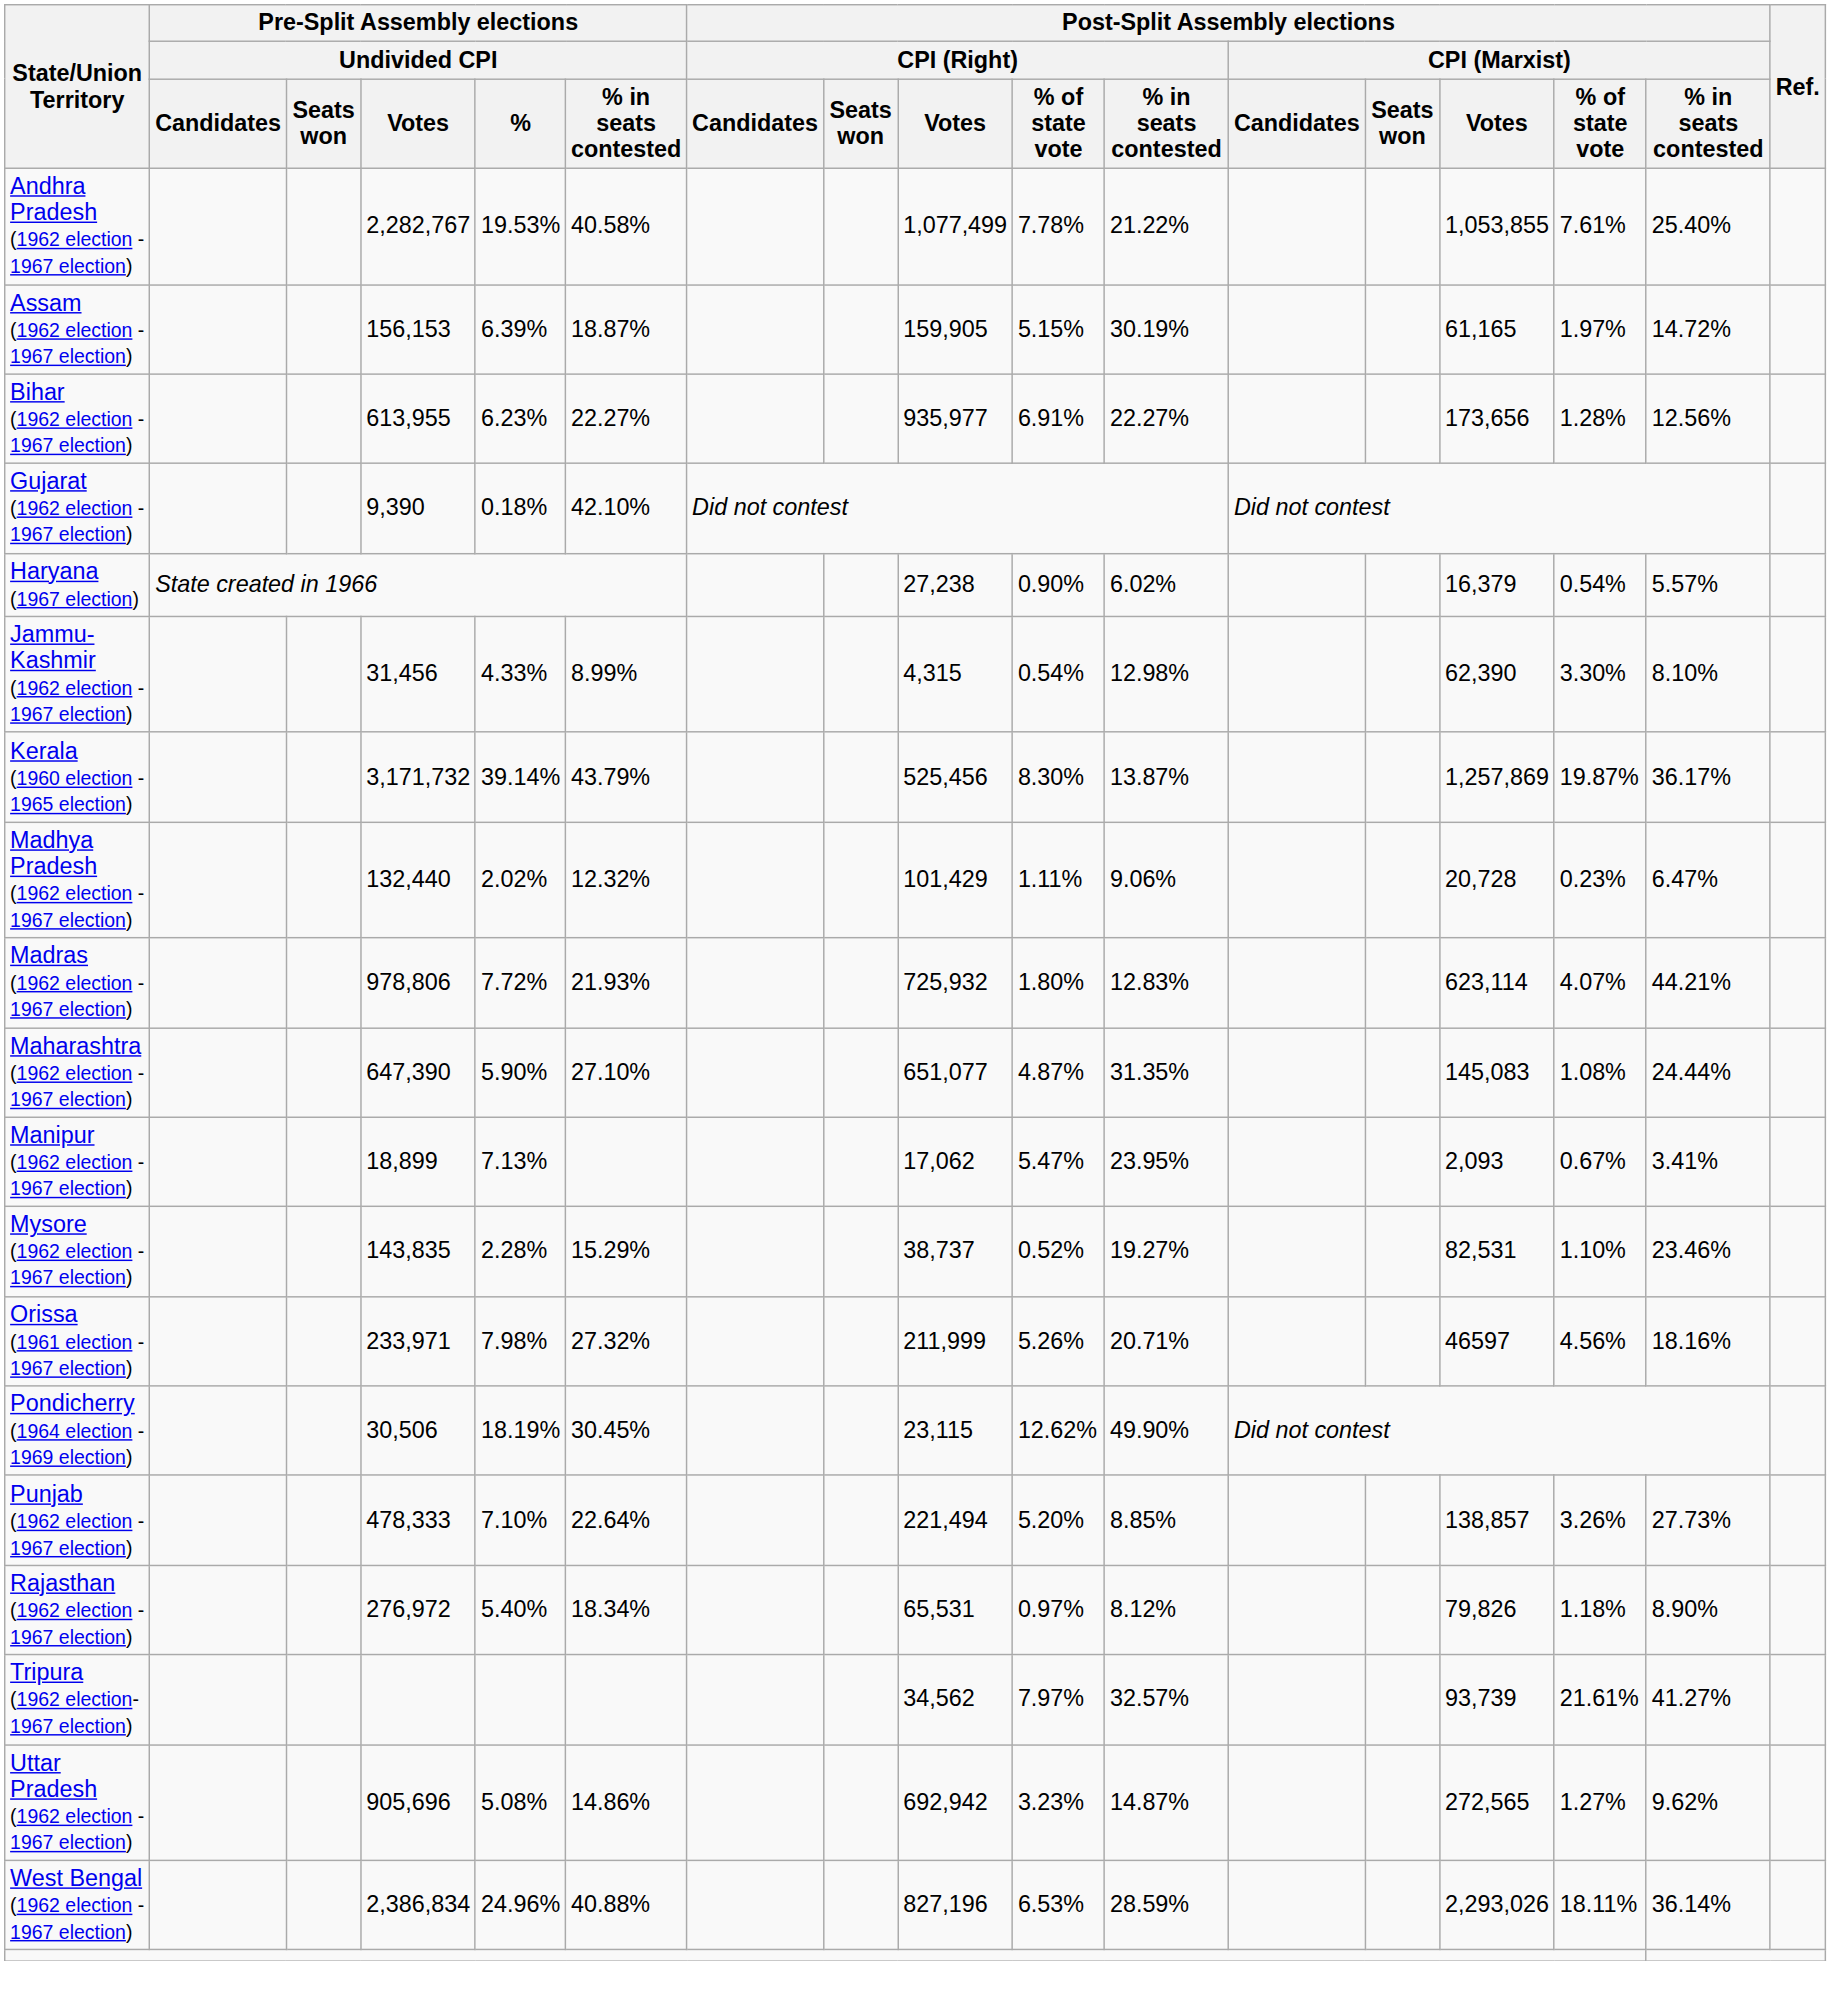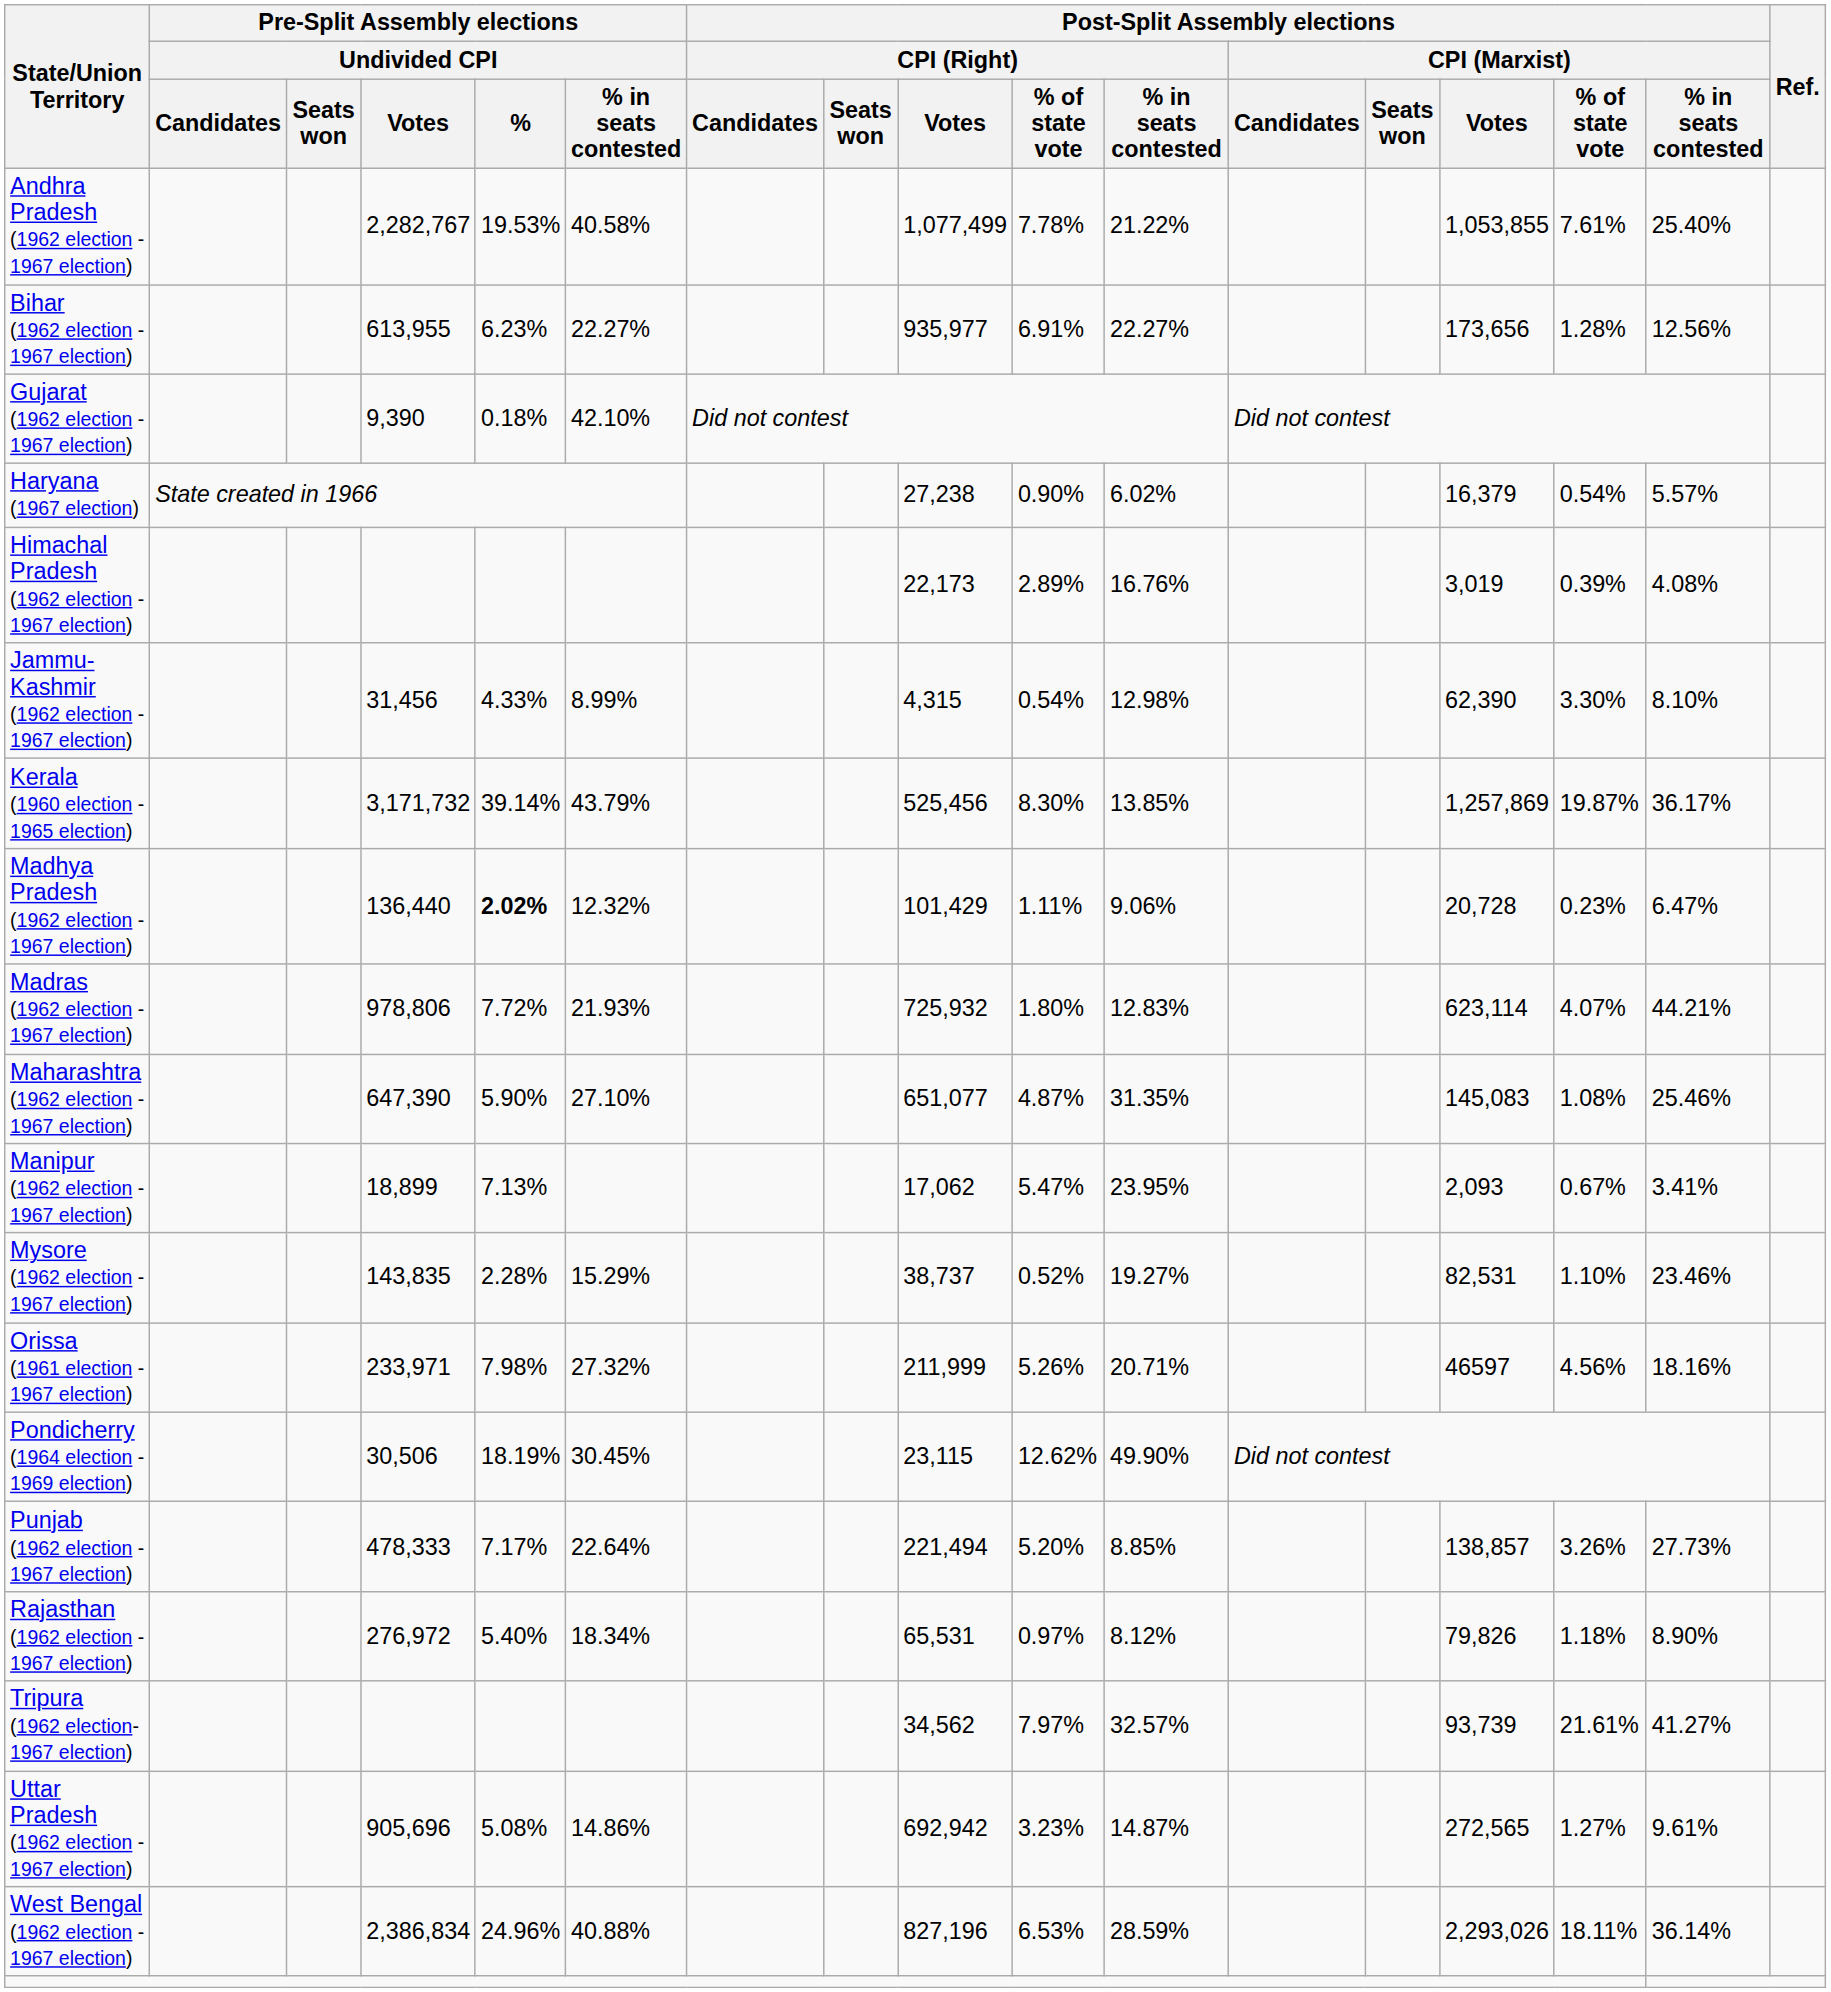- row: Assam (1962 election - 1967 election) | 156,153 | 6.39% | 18.87% | 159,905 | 5.15% | 30.19% | 61,165 | 1.97% | 14.72%
+ row: Himachal Pradesh (1962 election - 1967 election) | 22,173 | 2.89% | 16.76% | 3,019 | 0.39% | 4.08%
Kerala (1960 election - 1965 election) | column 11: 13.87% -> 13.85%
Madhya Pradesh (1962 election - 1967 election) | Pre-Split Assembly elections / Undivided CPI / Votes: 132,440 -> 136,440
Madhya Pradesh (1962 election - 1967 election) | Pre-Split Assembly elections / Undivided CPI / %: normal -> bold
Maharashtra (1962 election - 1967 election) | column 16: 24.44% -> 25.46%
Punjab (1962 election - 1967 election) | Pre-Split Assembly elections / Undivided CPI / %: 7.10% -> 7.17%
Uttar Pradesh (1962 election - 1967 election) | column 16: 9.62% -> 9.61%
